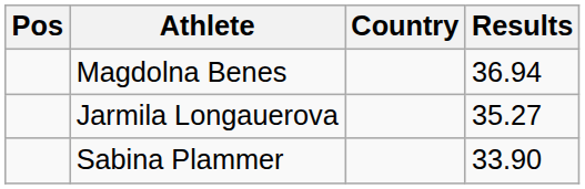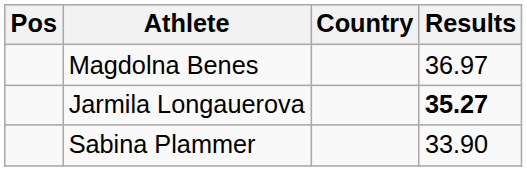Magdolna Benes | Results: 36.94 -> 36.97
Jarmila Longauerova | Results: normal -> bold
